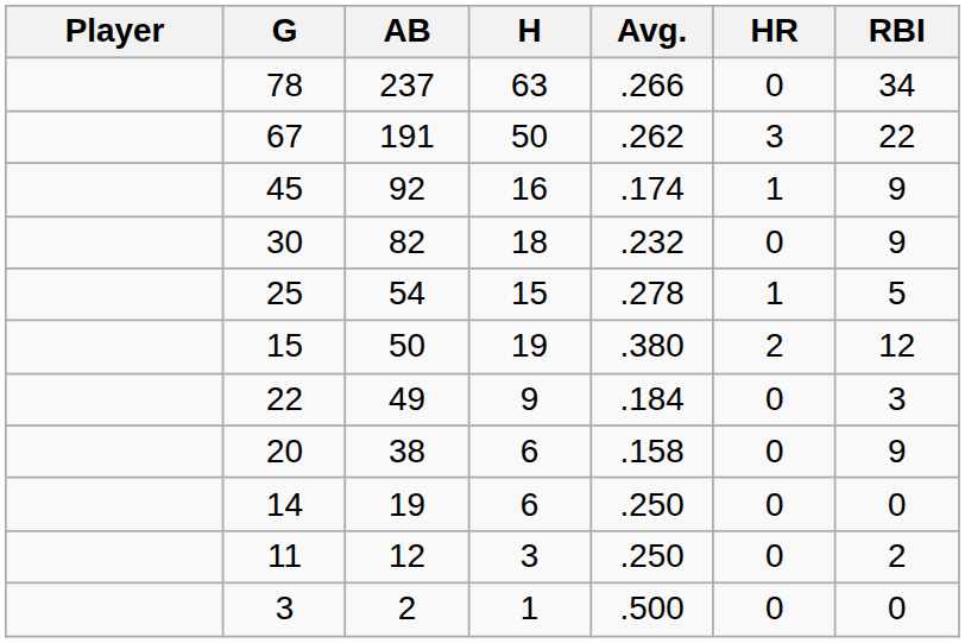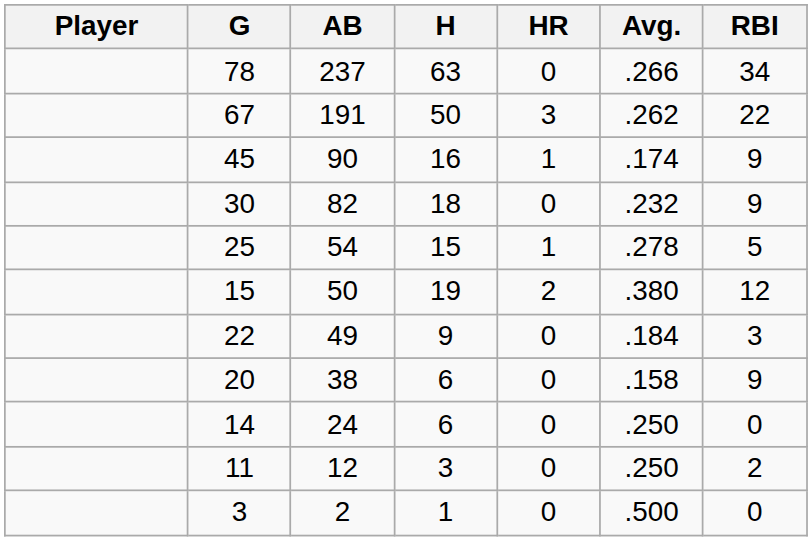columns swapped: Avg. <-> HR
45 | AB: 92 -> 90
14 | AB: 19 -> 24
